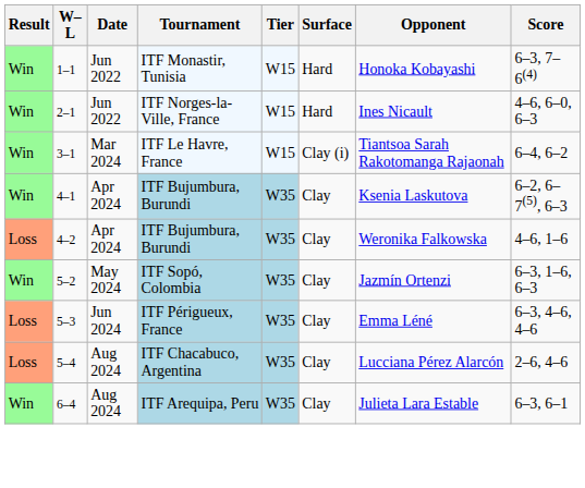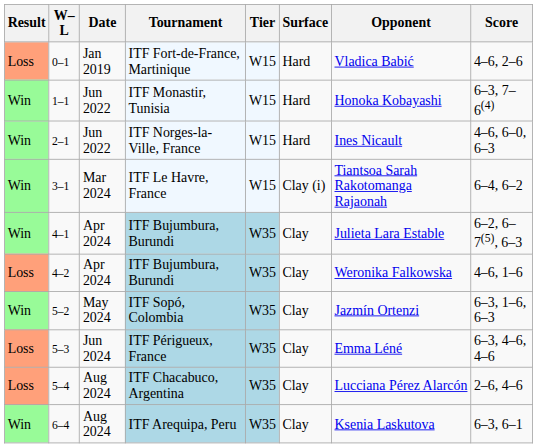+ row: Loss | 0–1 | Jan 2019 | ITF Fort-de-France, Martinique | W15 | Hard | Vladica Babić | 4–6, 2–6
4–1 / ITF Bujumbura, Burundi | Opponent: Ksenia Laskutova -> Julieta Lara Estable
ITF Arequipa, Peru | Opponent: Julieta Lara Estable -> Ksenia Laskutova
